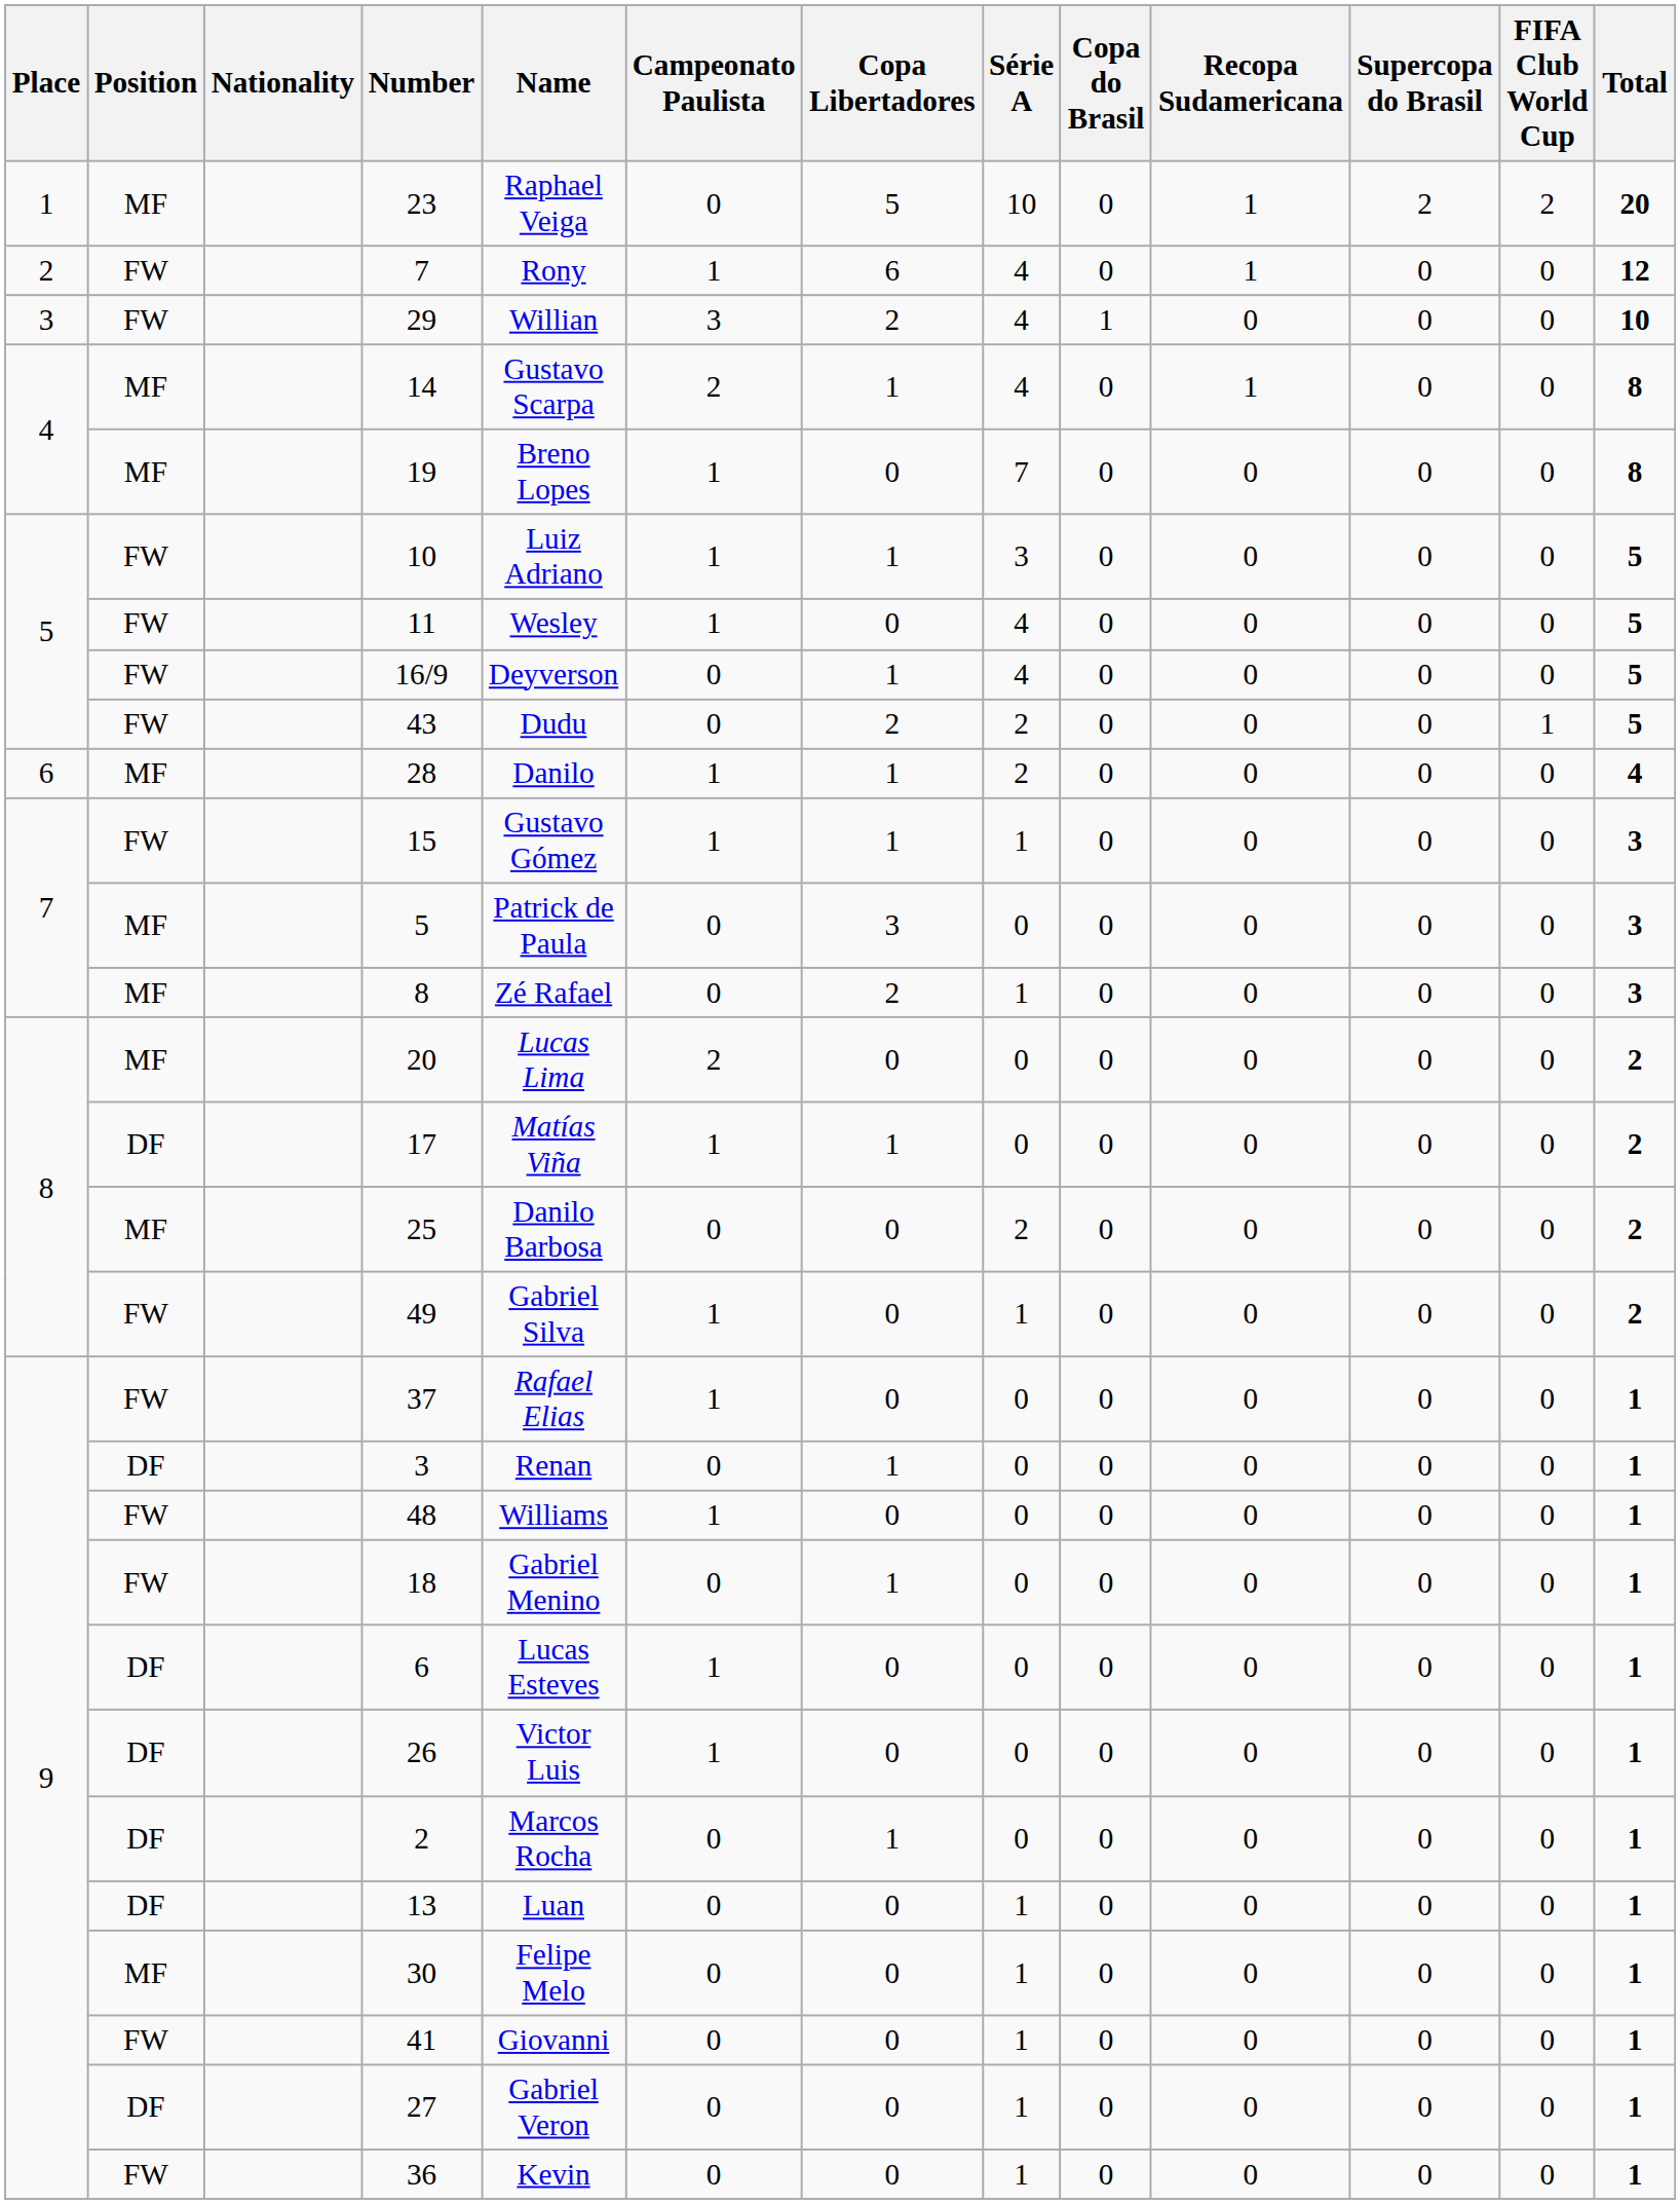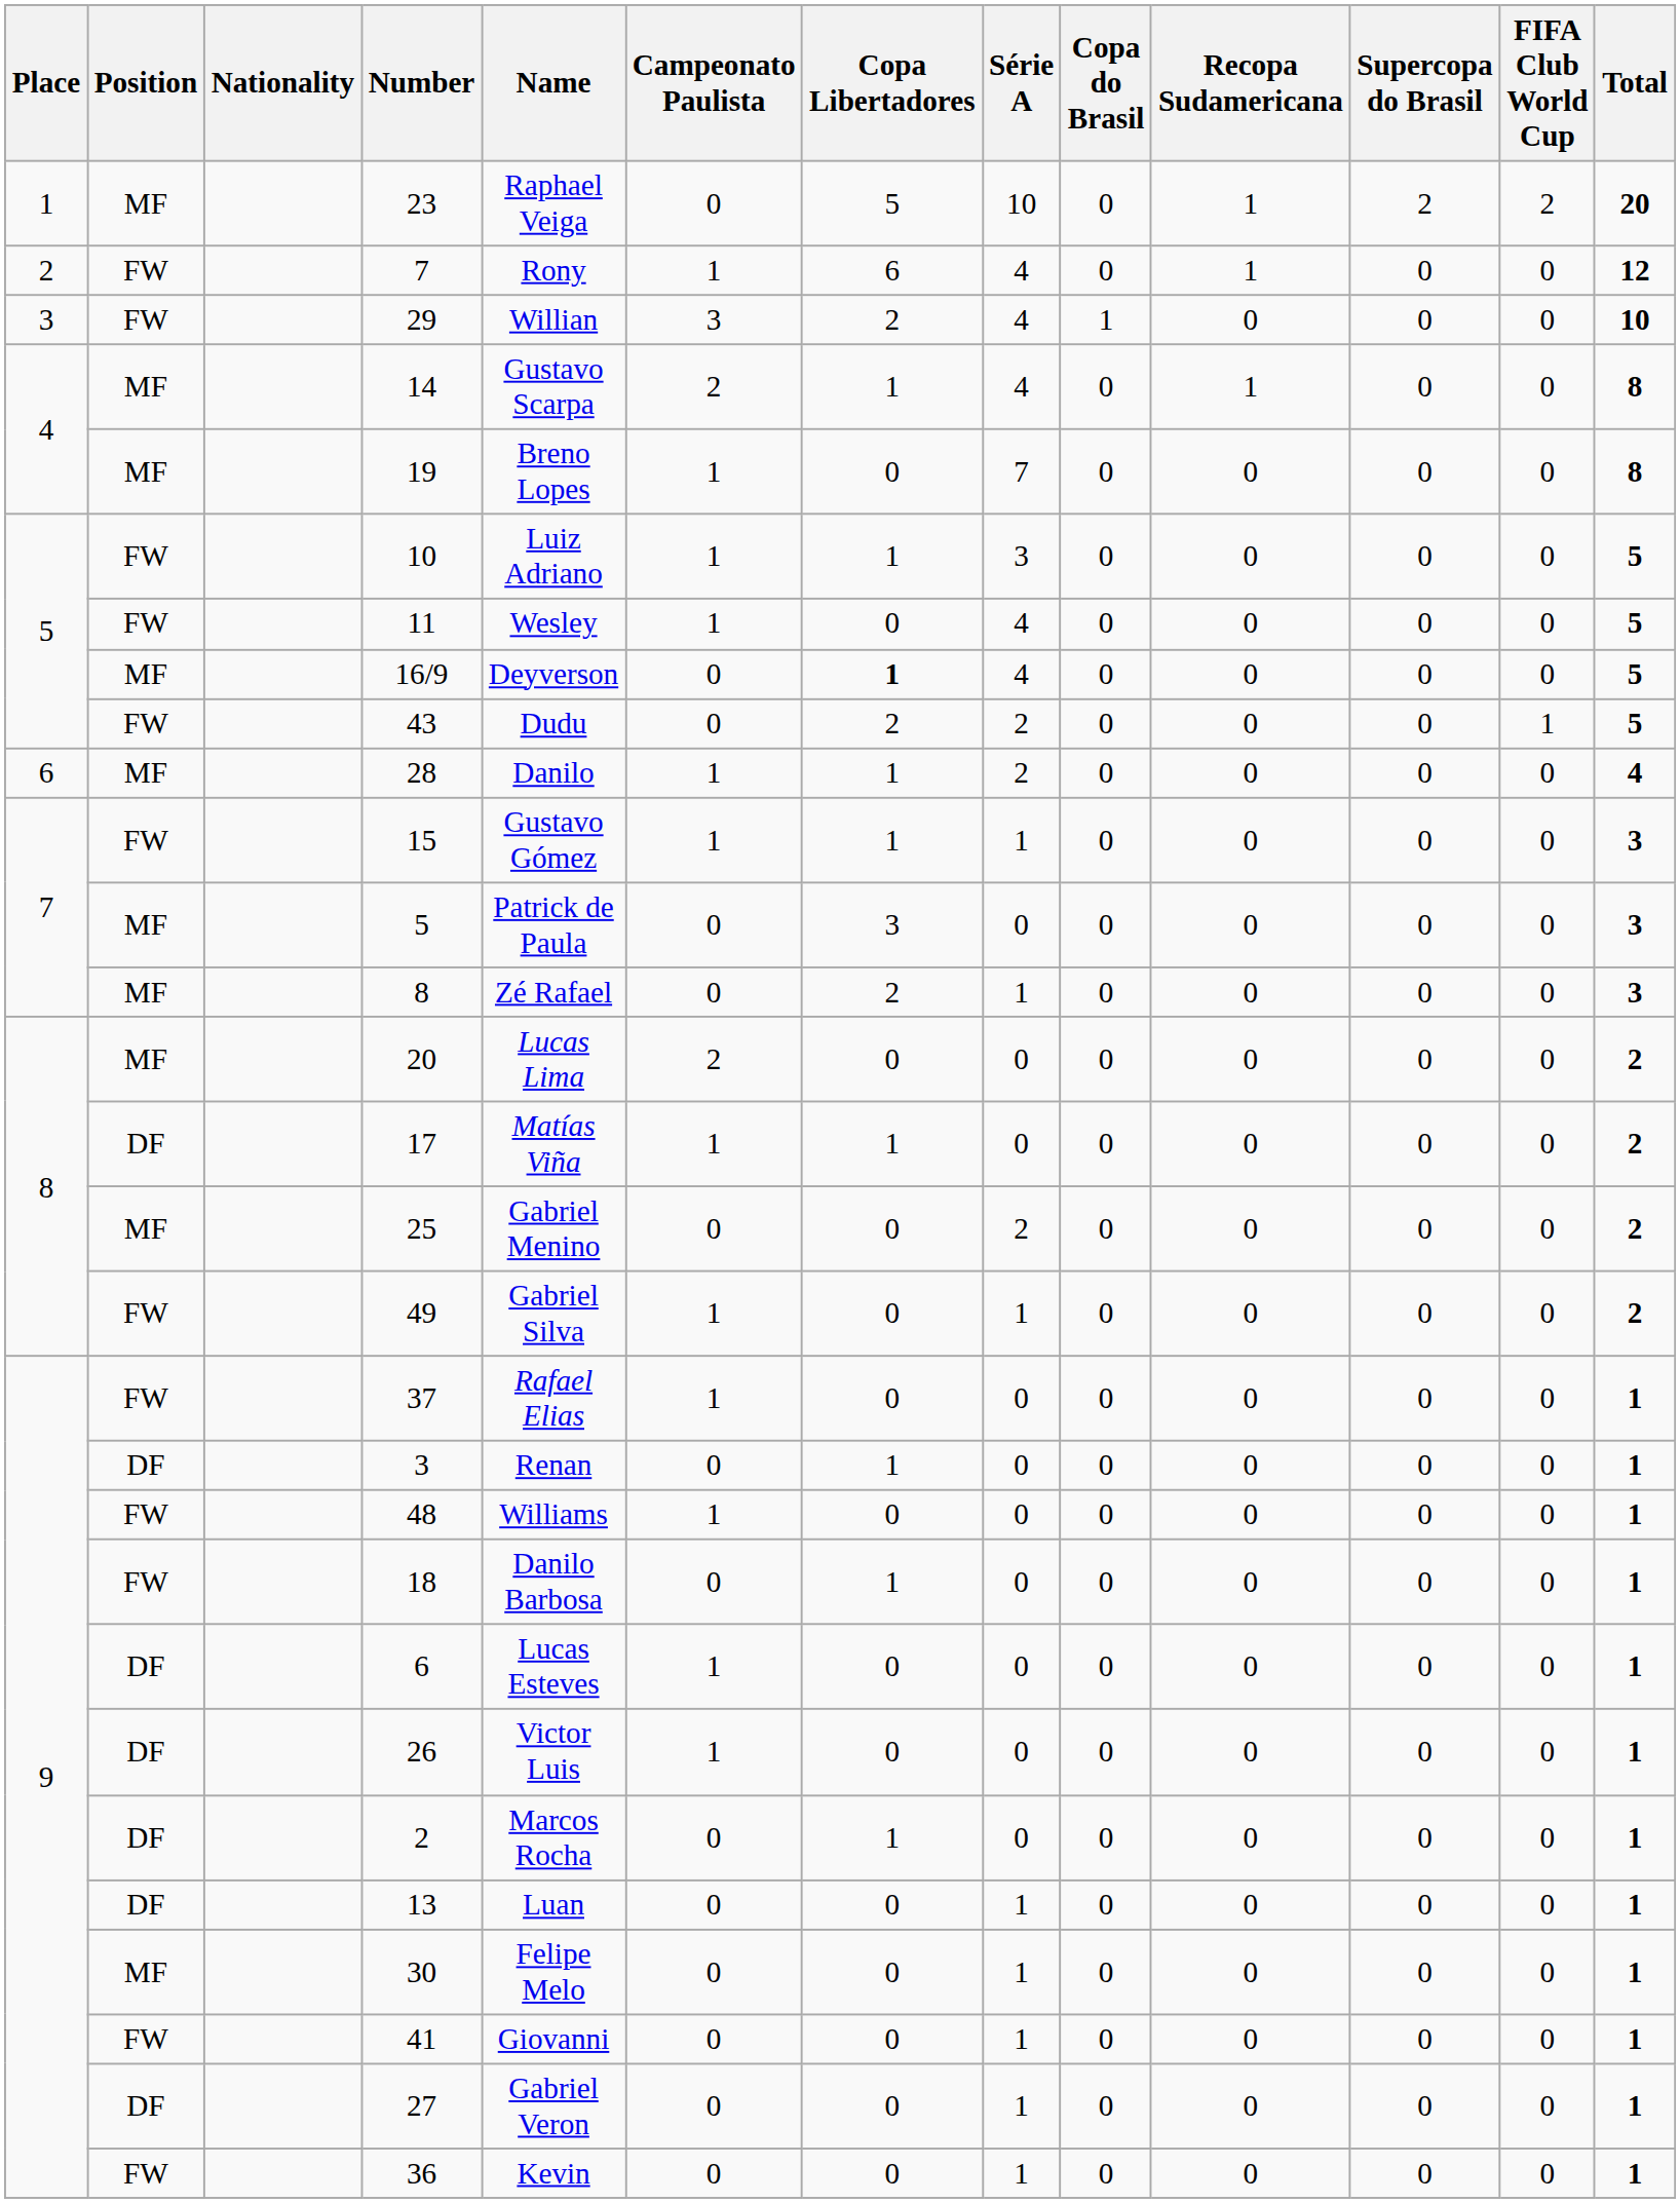16/9 | Position: FW -> MF
16/9 | Copa Libertadores: normal -> bold
25 | Name: Danilo Barbosa -> Gabriel Menino
18 | Name: Gabriel Menino -> Danilo Barbosa
